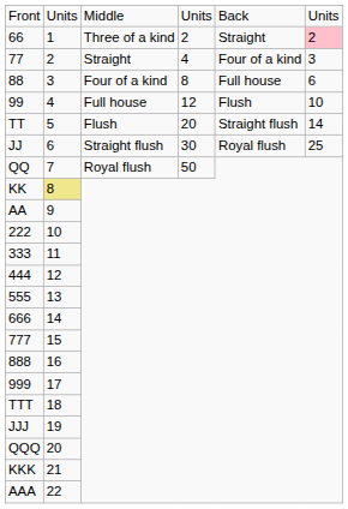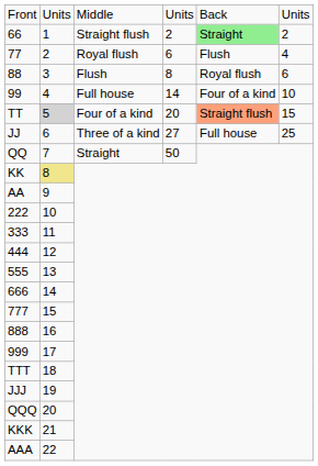66 | column 3: Three of a kind -> Straight flush
66 | column 5: no background -> lightgreen background
66 | column 6: pink background -> no background
77 | column 3: Straight -> Royal flush
77 | column 4: 4 -> 6
77 | column 5: Four of a kind -> Flush
77 | column 6: 3 -> 4
88 | column 3: Four of a kind -> Flush
88 | column 5: Full house -> Royal flush
99 | column 4: 12 -> 14
99 | column 5: Flush -> Four of a kind
TT | column 2: no background -> lightgrey background
TT | column 3: Flush -> Four of a kind
TT | column 5: no background -> lightsalmon background
TT | column 6: 14 -> 15
JJ | column 3: Straight flush -> Three of a kind
JJ | column 4: 30 -> 27
JJ | column 5: Royal flush -> Full house
QQ | column 3: Royal flush -> Straight
